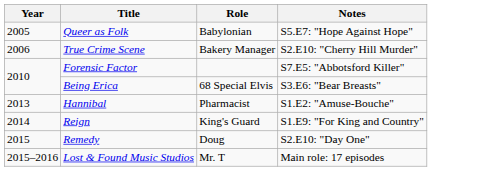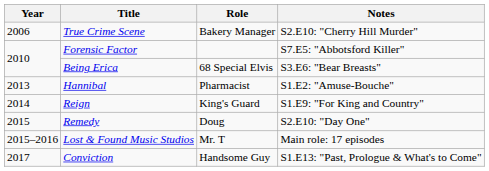- row: 2005 | Queer as Folk | Babylonian | S5.E7: "Hope Against Hope"
+ row: 2017 | Conviction | Handsome Guy | S1.E13: "Past, Prologue & What's to Come"
